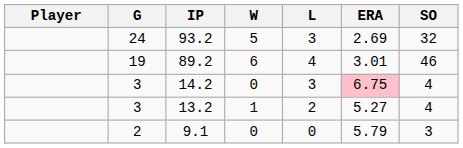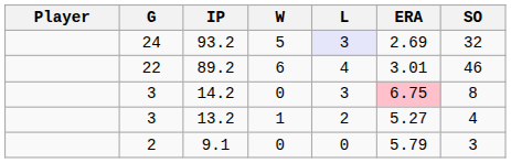93.2 | L: no background -> lavender background
89.2 | G: 19 -> 22
14.2 | SO: 4 -> 8
